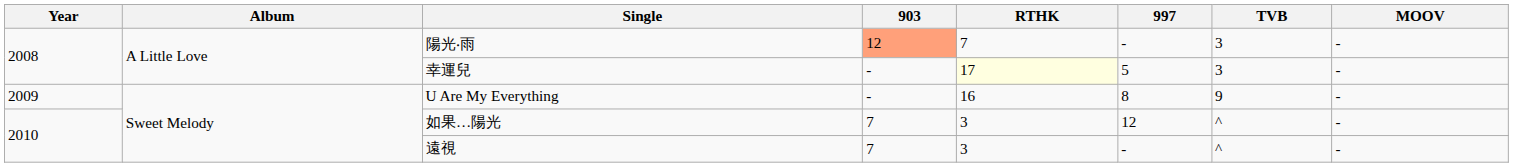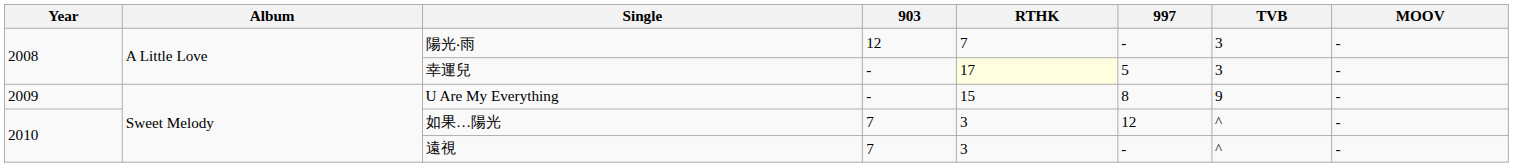陽光‧雨 | 903: lightsalmon background -> no background
U Are My Everything | RTHK: 16 -> 15
